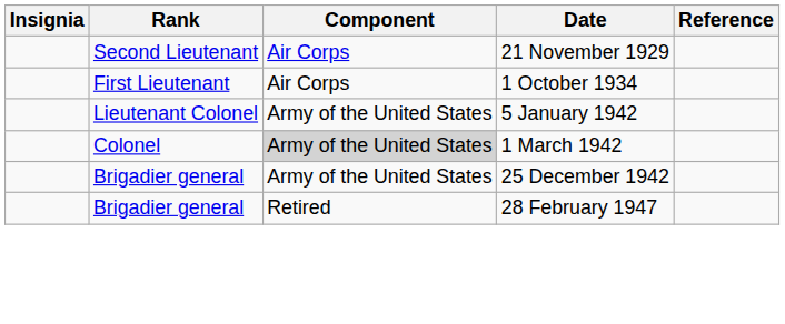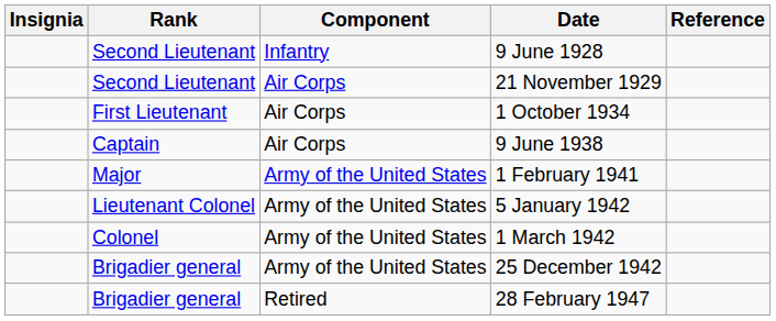+ row: Second Lieutenant | Infantry | 9 June 1928
+ row: Captain | Air Corps | 9 June 1938
+ row: Major | Army of the United States | 1 February 1941
1 March 1942 | Component: lightgrey background -> no background
